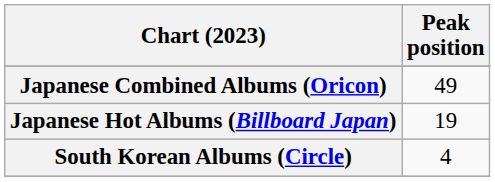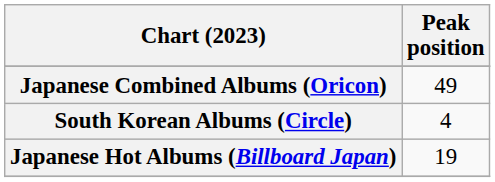rows swapped: Japanese Hot Albums (Billboard Japan) <-> South Korean Albums (Circle)
